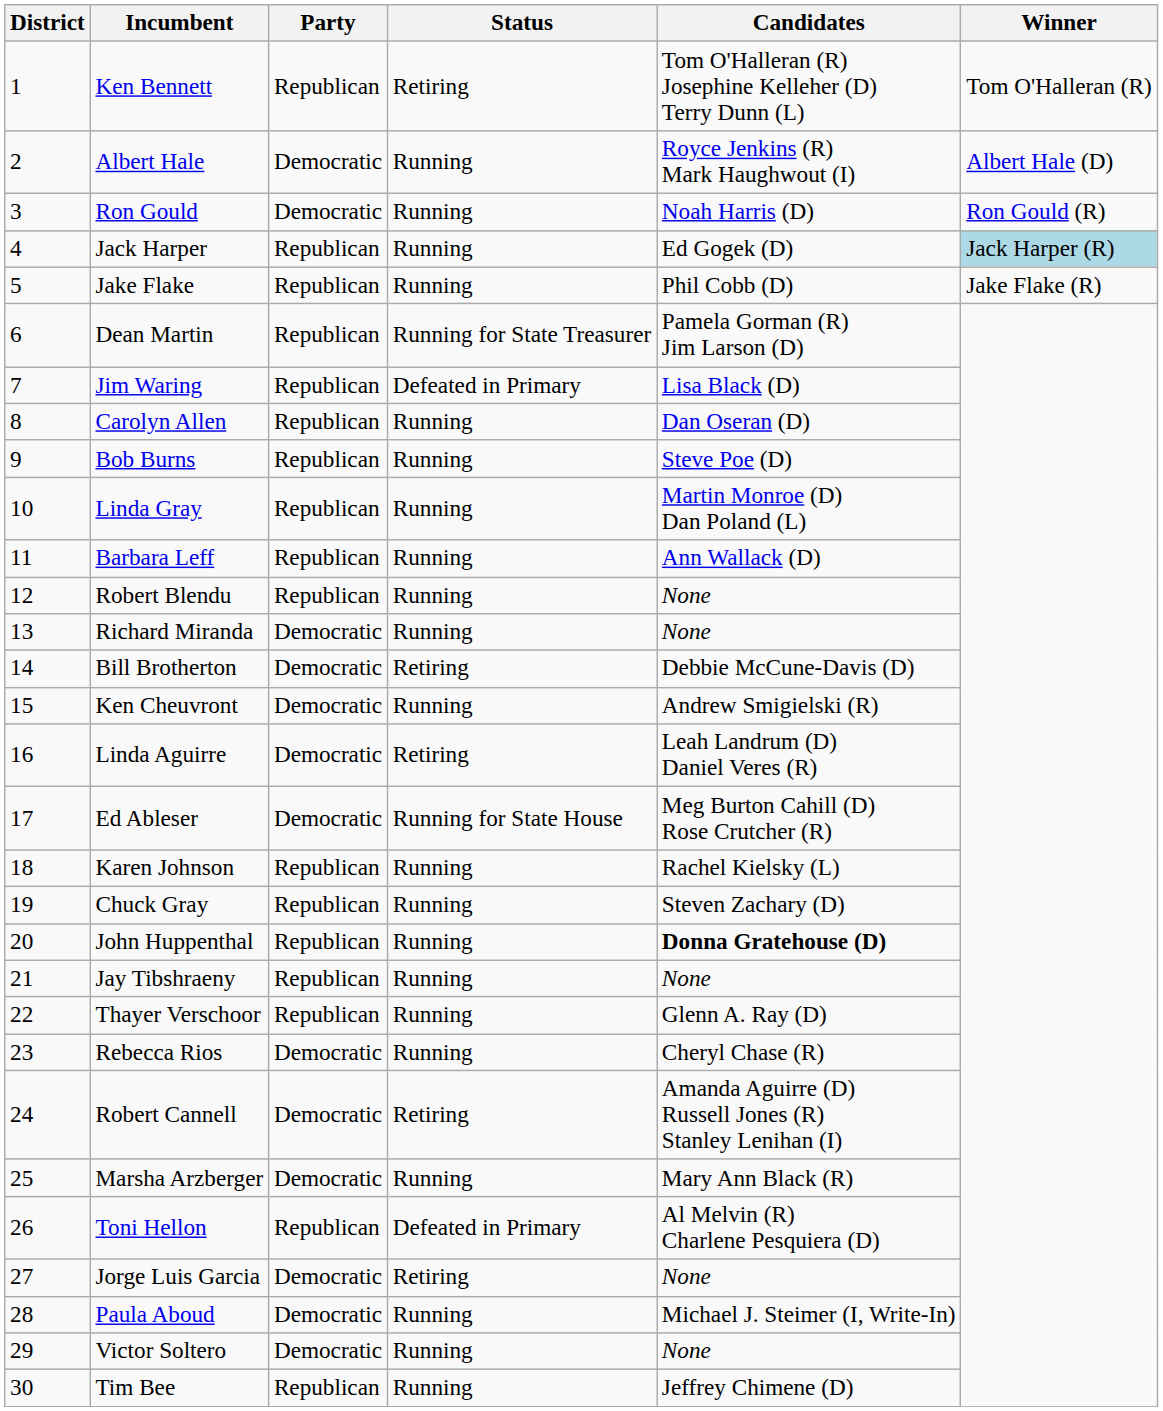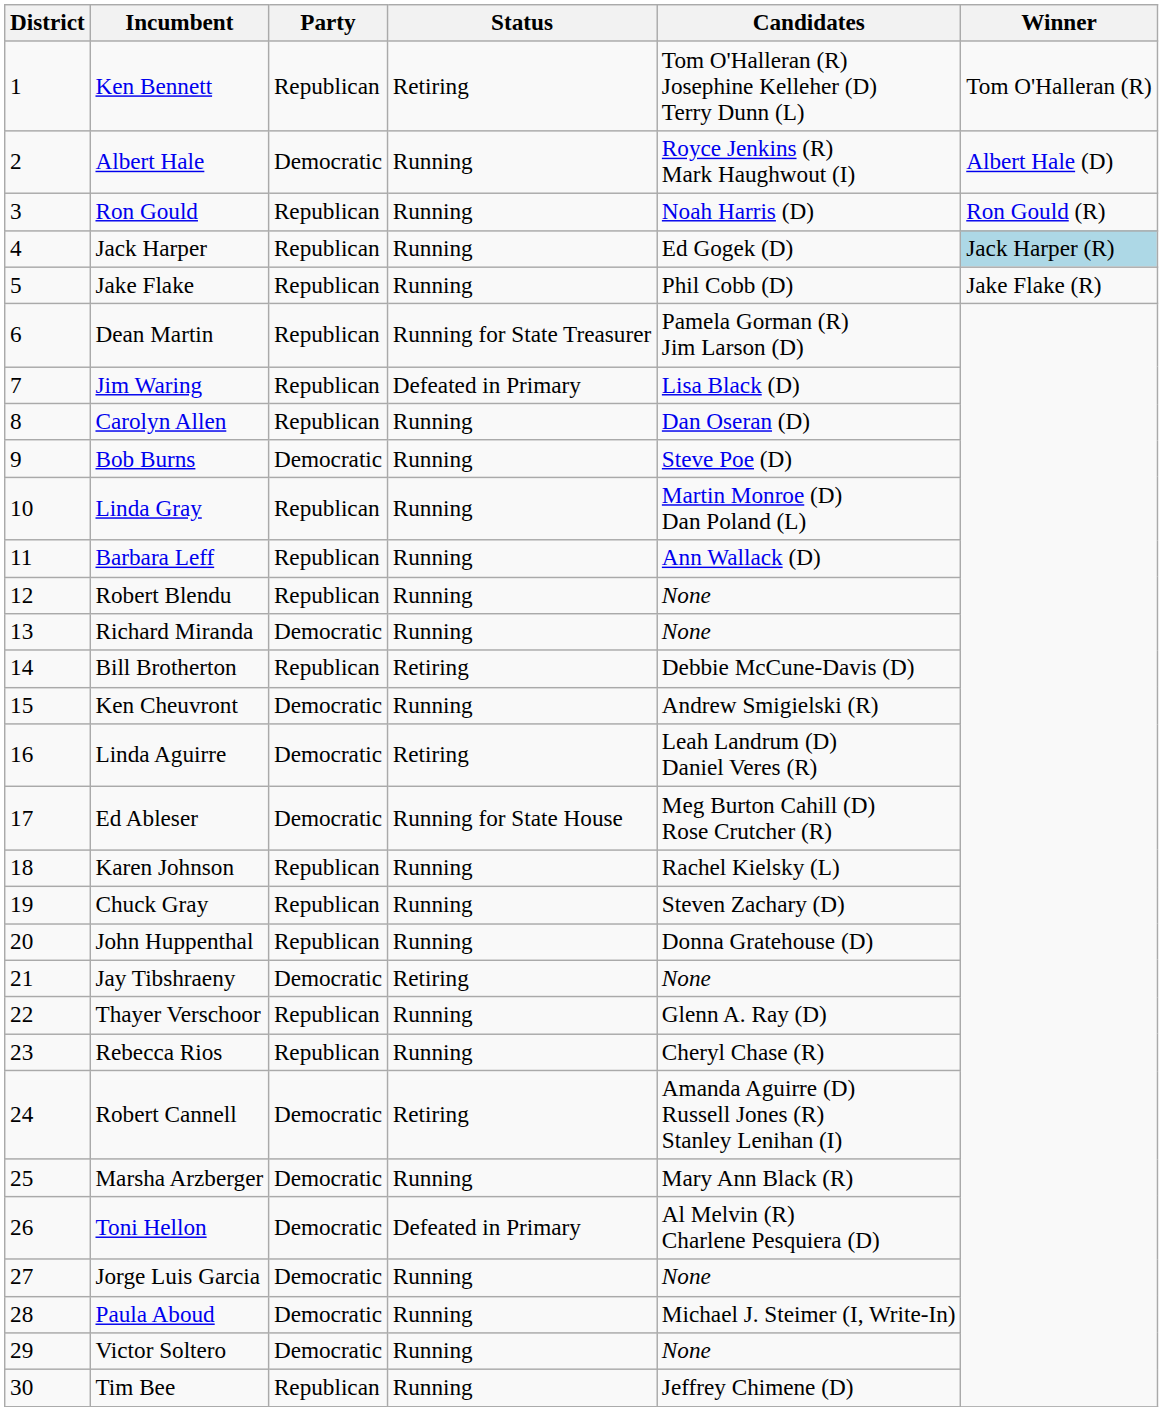Ron Gould | Party: Democratic -> Republican
Bob Burns | Party: Republican -> Democratic
Bill Brotherton | Party: Democratic -> Republican
John Huppenthal | Candidates: bold -> normal
Jay Tibshraeny | Party: Republican -> Democratic
Jay Tibshraeny | Status: Running -> Retiring
Rebecca Rios | Party: Democratic -> Republican
Toni Hellon | Party: Republican -> Democratic
Jorge Luis Garcia | Status: Retiring -> Running
